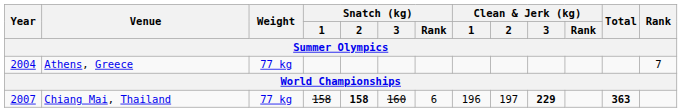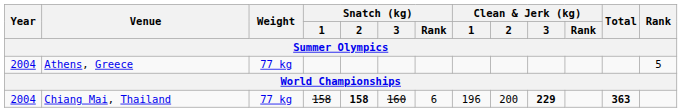Athens, Greece | Rank: 7 -> 5
Chiang Mai, Thailand | Year: 2007 -> 2004
Chiang Mai, Thailand | Clean & Jerk (kg) / 2: 197 -> 200
